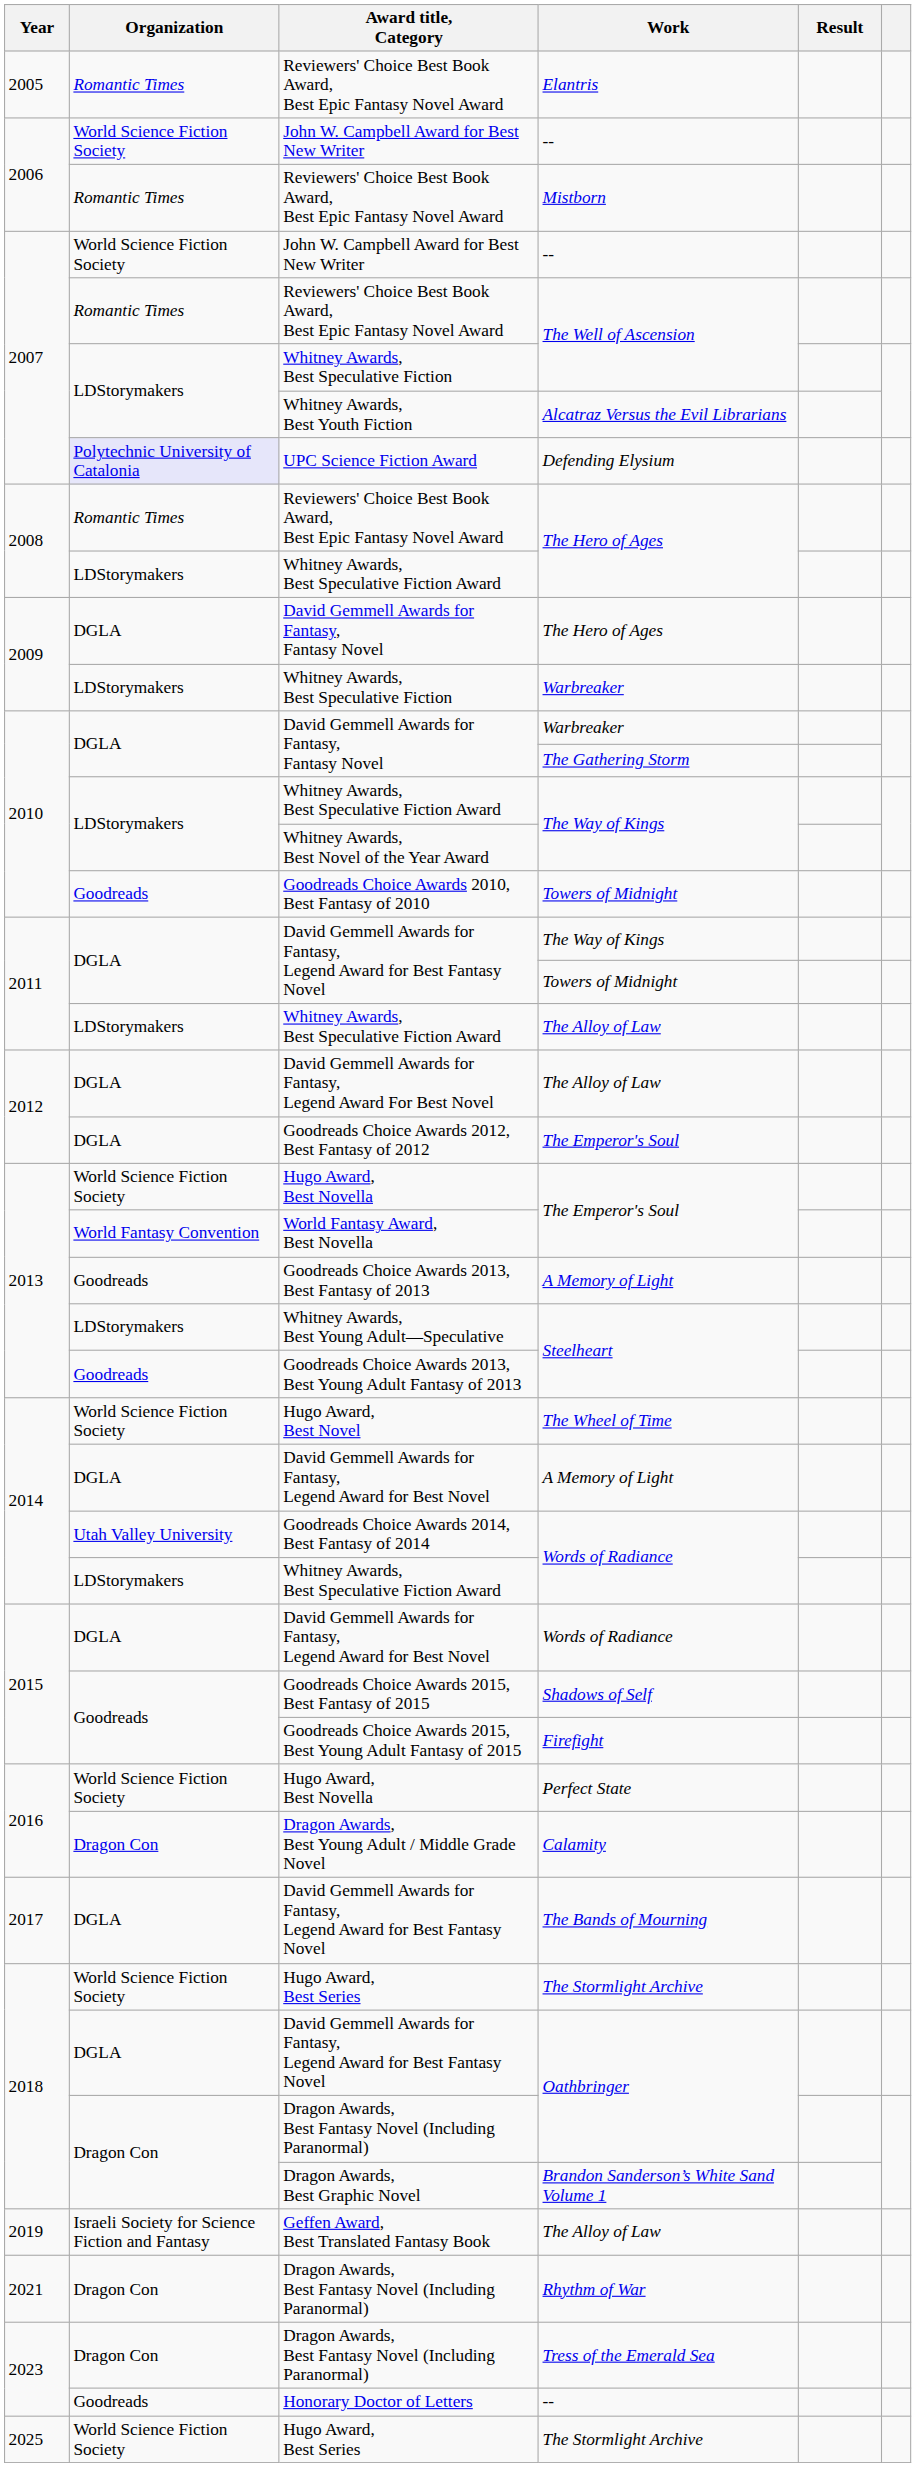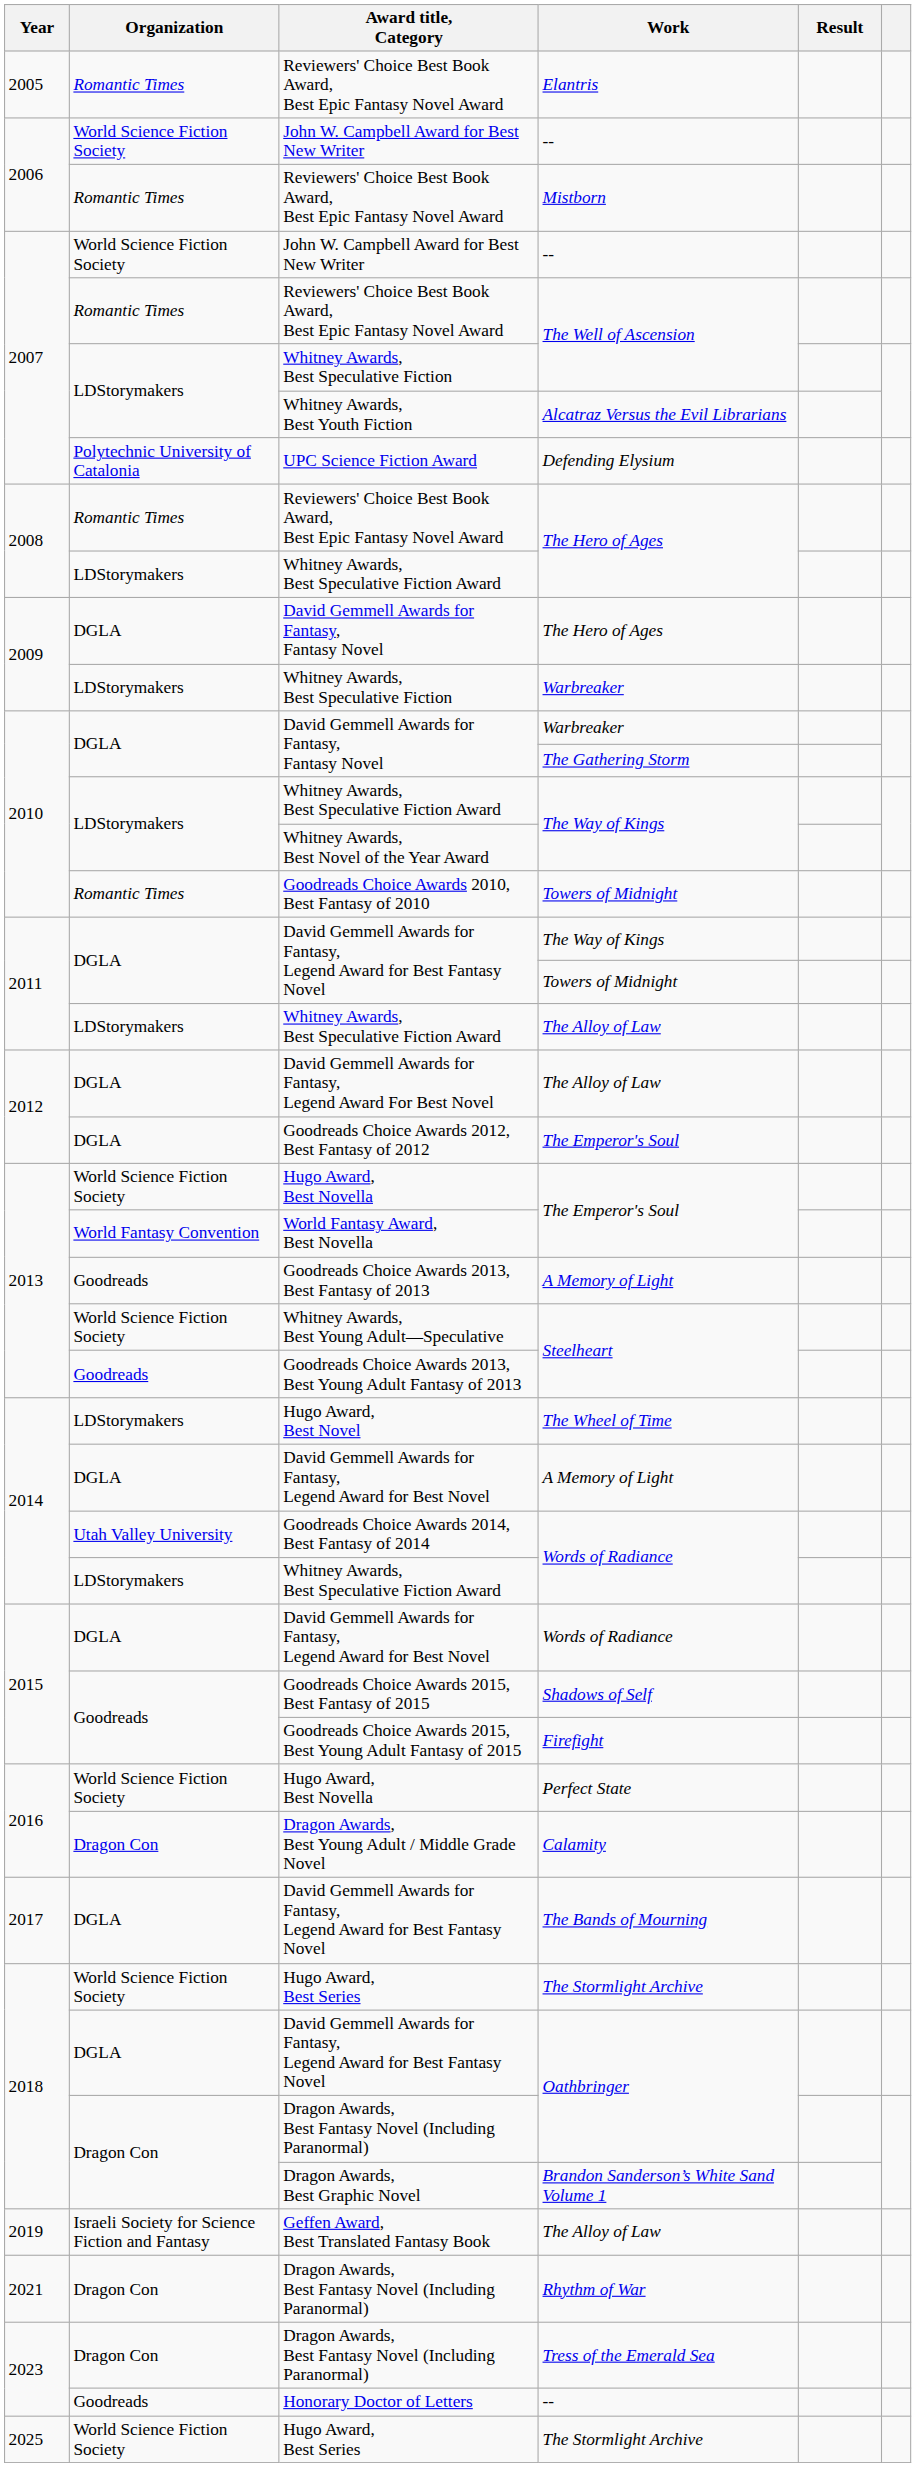UPC Science Fiction Award | Organization: lavender background -> no background
Goodreads Choice Awards 2010, Best Fantasy of 2010 | Organization: Goodreads -> Romantic Times
Whitney Awards, Best Young Adult—Speculative | Organization: LDStorymakers -> World Science Fiction Society
Hugo Award, Best Novel | Organization: World Science Fiction Society -> LDStorymakers
